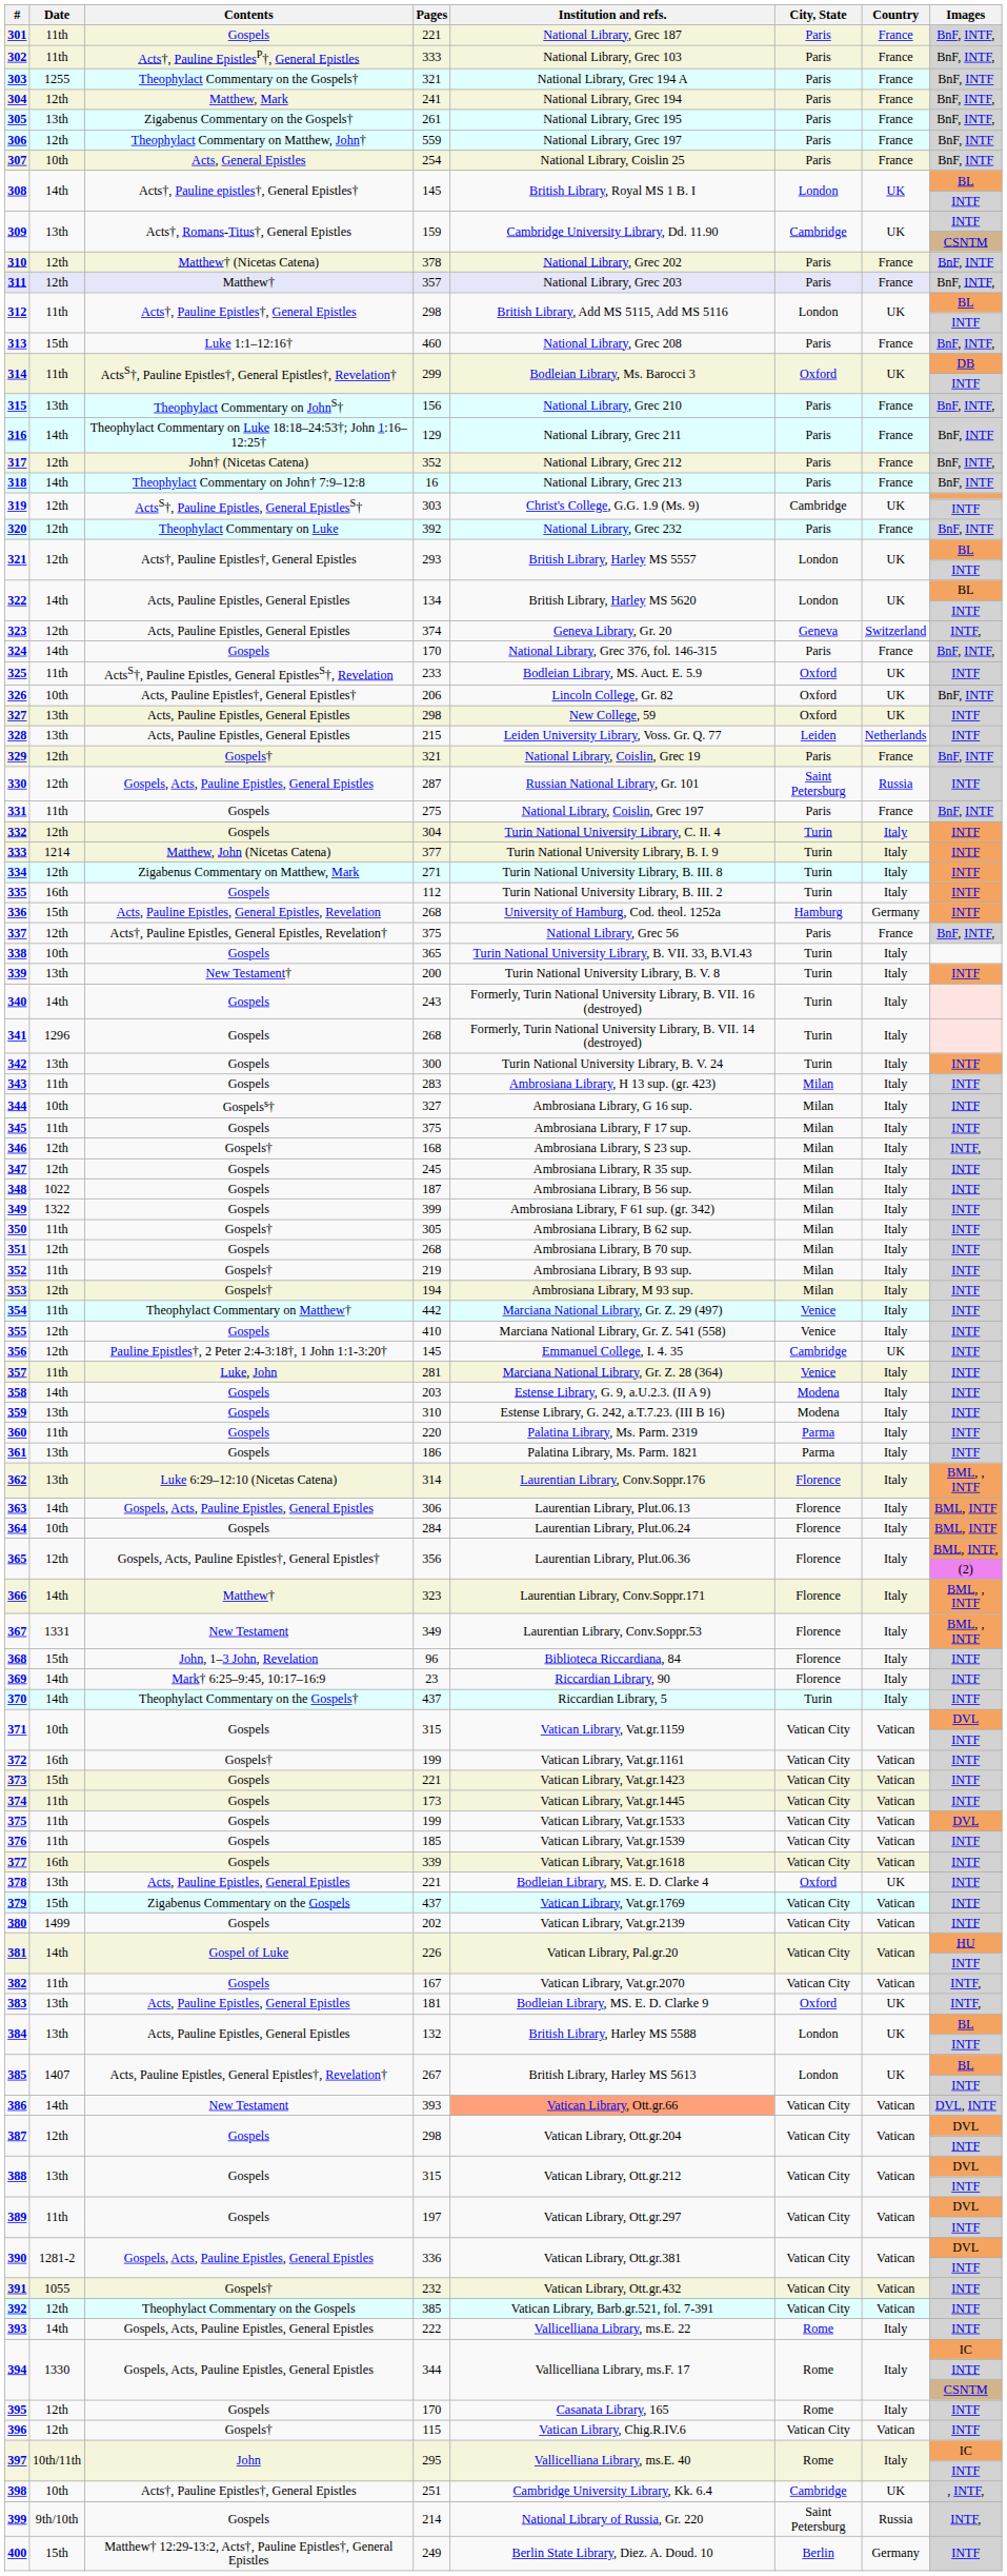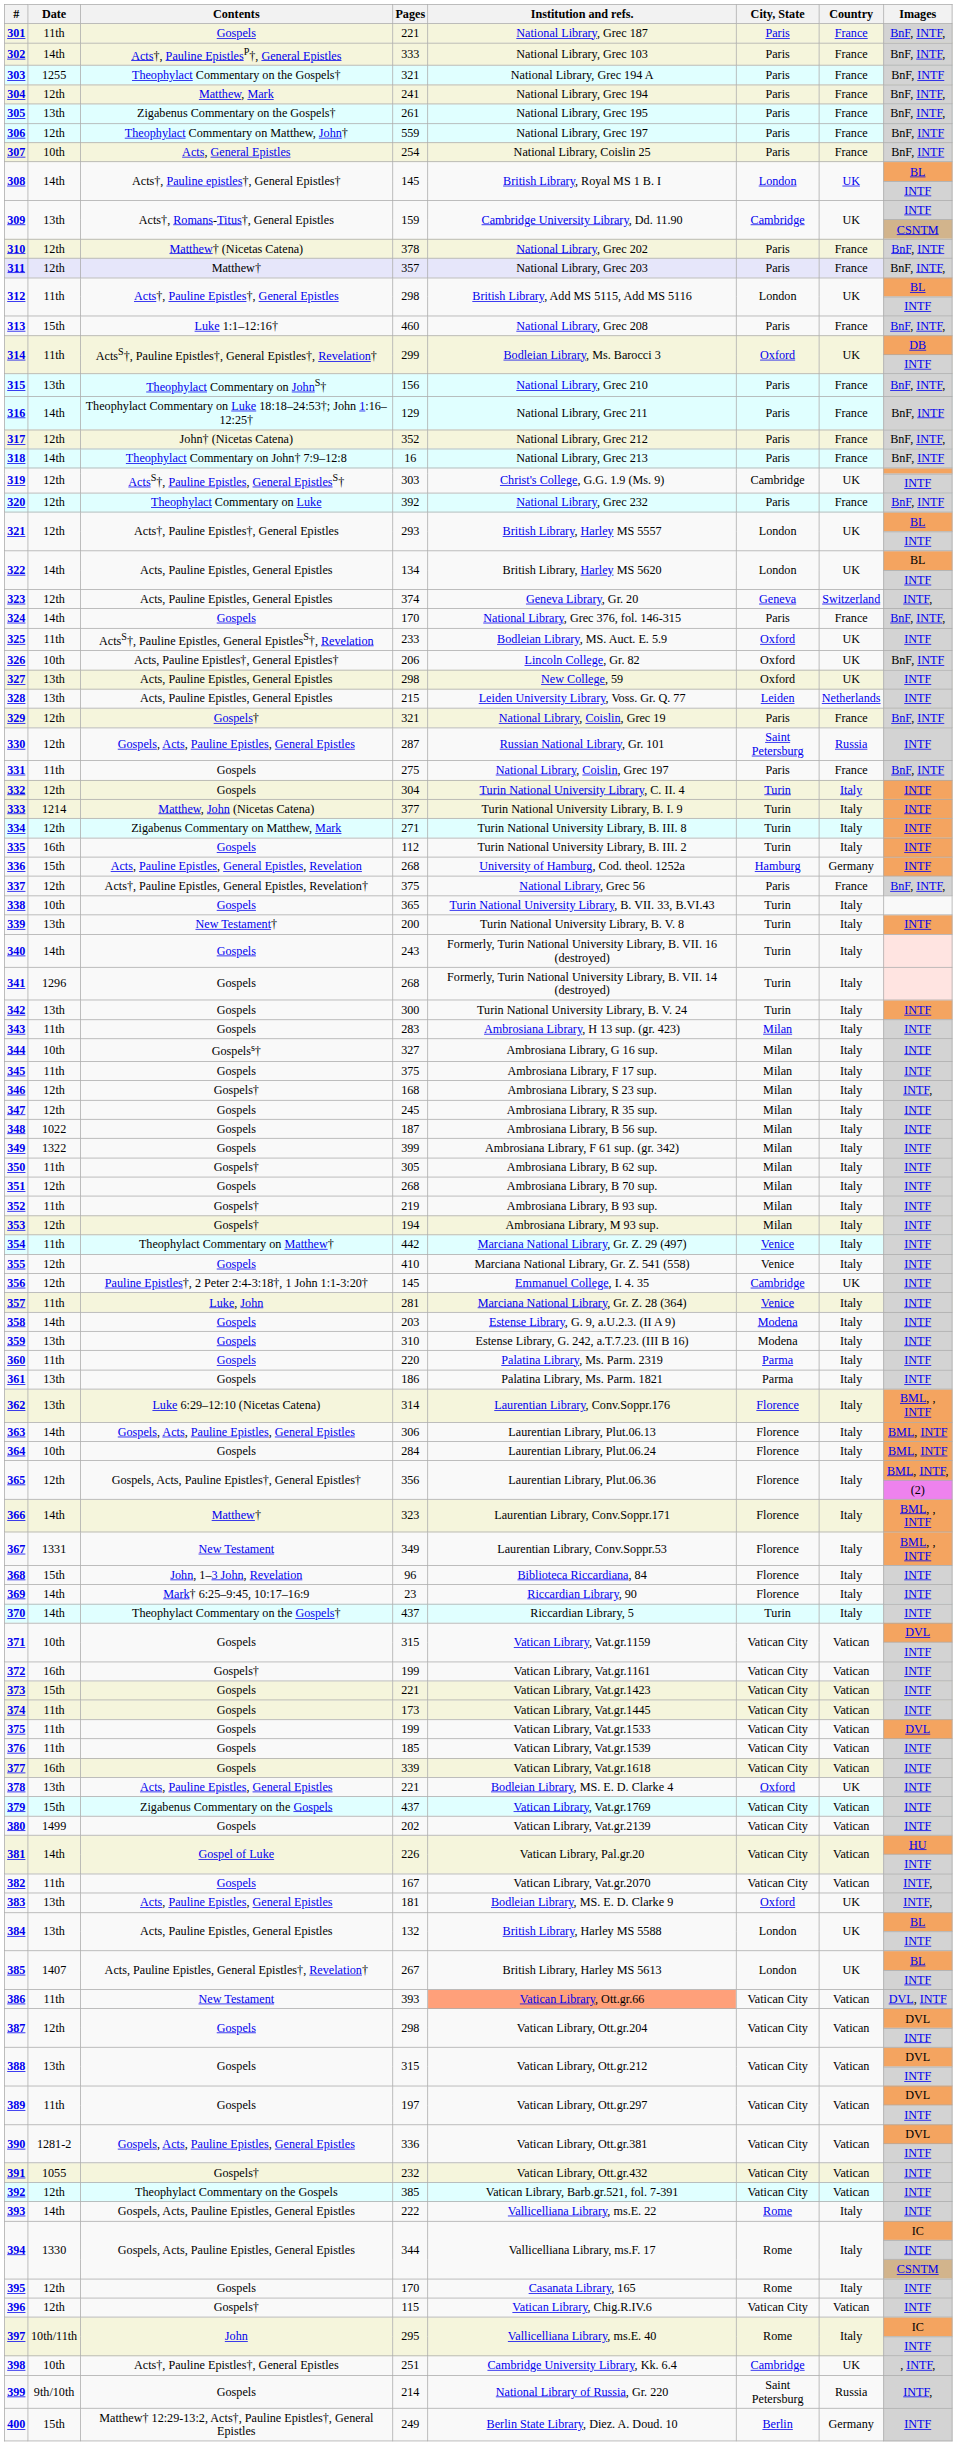302 | Date: 11th -> 14th
386 | Date: 14th -> 11th
